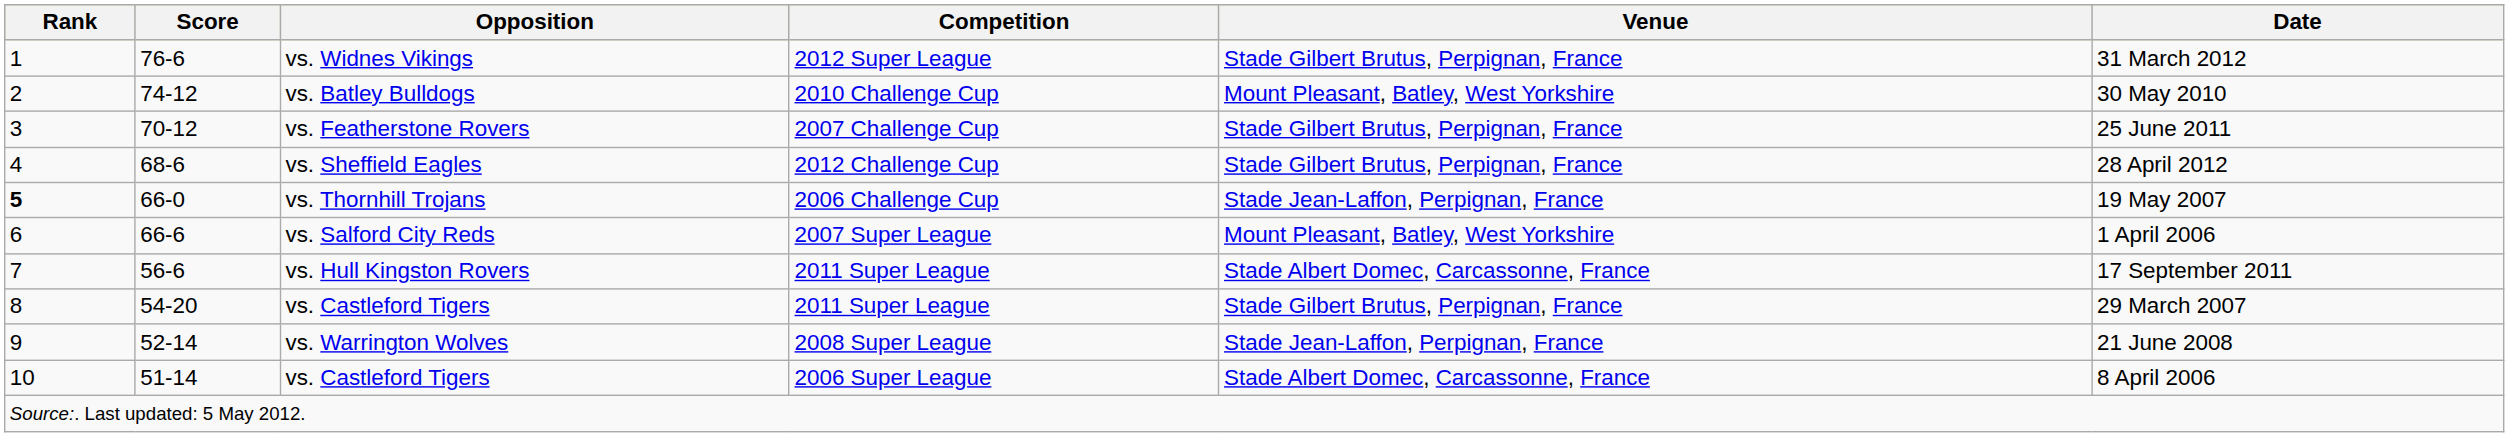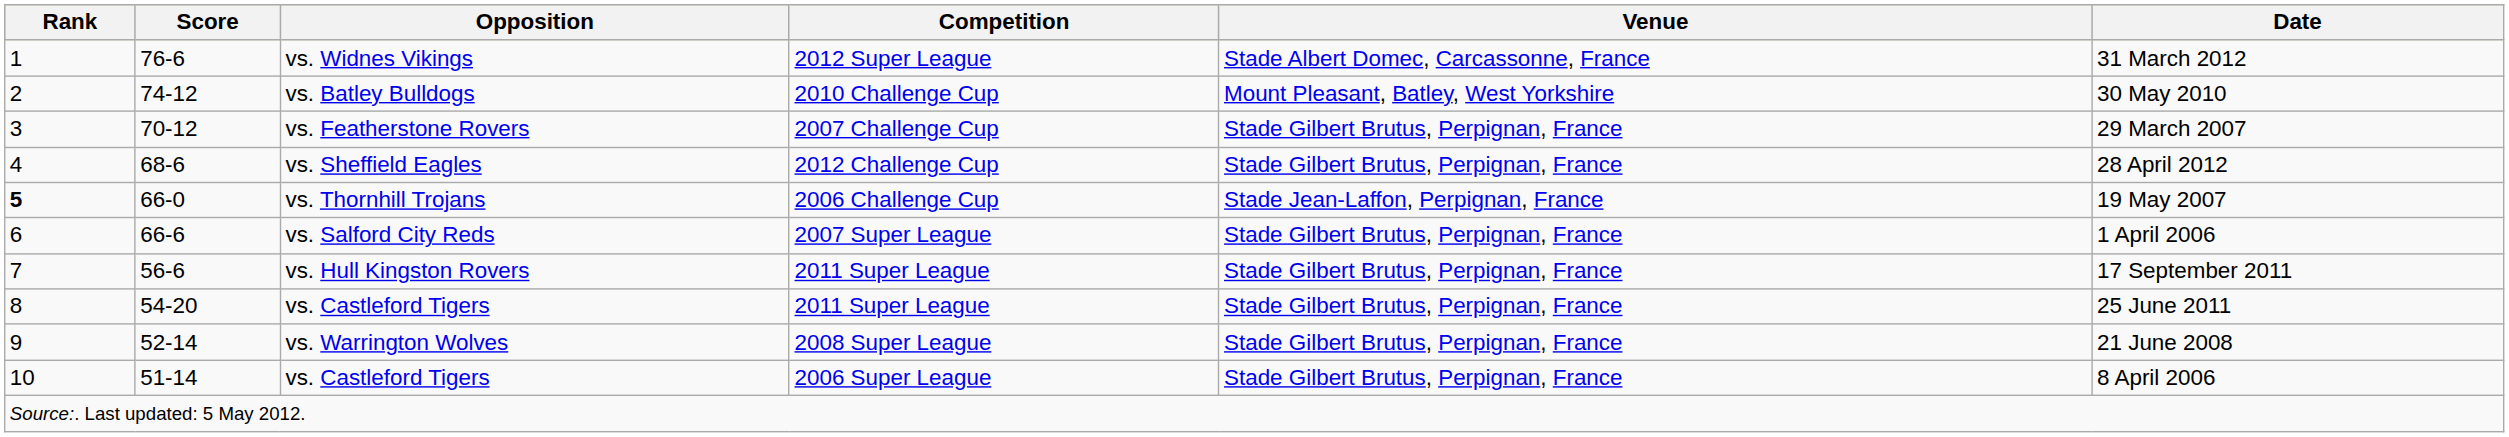vs. Widnes Vikings | Venue: Stade Gilbert Brutus, Perpignan, France -> Stade Albert Domec, Carcassonne, France
vs. Featherstone Rovers | Date: 25 June 2011 -> 29 March 2007
vs. Salford City Reds | Venue: Mount Pleasant, Batley, West Yorkshire -> Stade Gilbert Brutus, Perpignan, France
vs. Hull Kingston Rovers | Venue: Stade Albert Domec, Carcassonne, France -> Stade Gilbert Brutus, Perpignan, France
vs. Castleford Tigers / 2011 Super League | Date: 29 March 2007 -> 25 June 2011
vs. Warrington Wolves | Venue: Stade Jean-Laffon, Perpignan, France -> Stade Gilbert Brutus, Perpignan, France
vs. Castleford Tigers / 2006 Super League | Venue: Stade Albert Domec, Carcassonne, France -> Stade Gilbert Brutus, Perpignan, France
